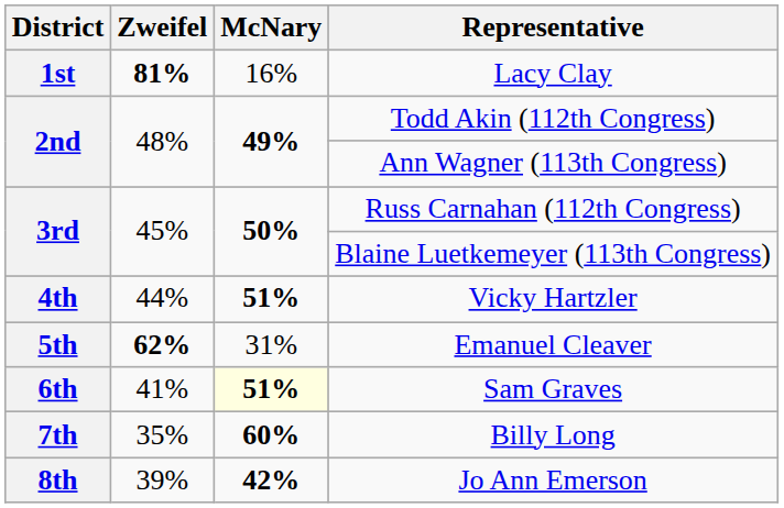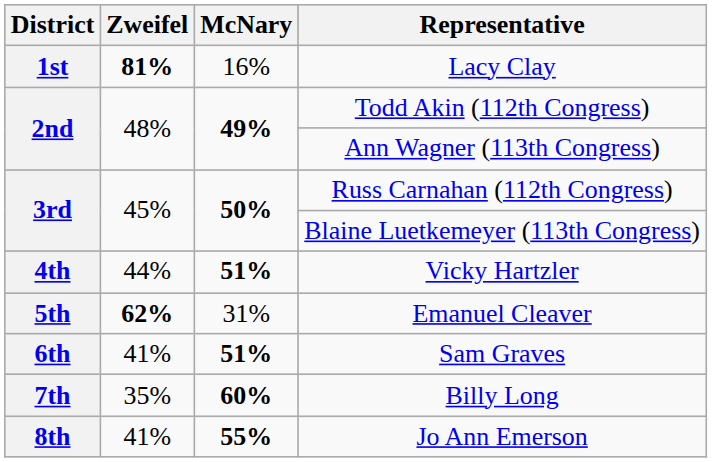Sam Graves | McNary: lightyellow background -> no background
Jo Ann Emerson | Zweifel: 39% -> 41%
Jo Ann Emerson | McNary: 42% -> 55%
